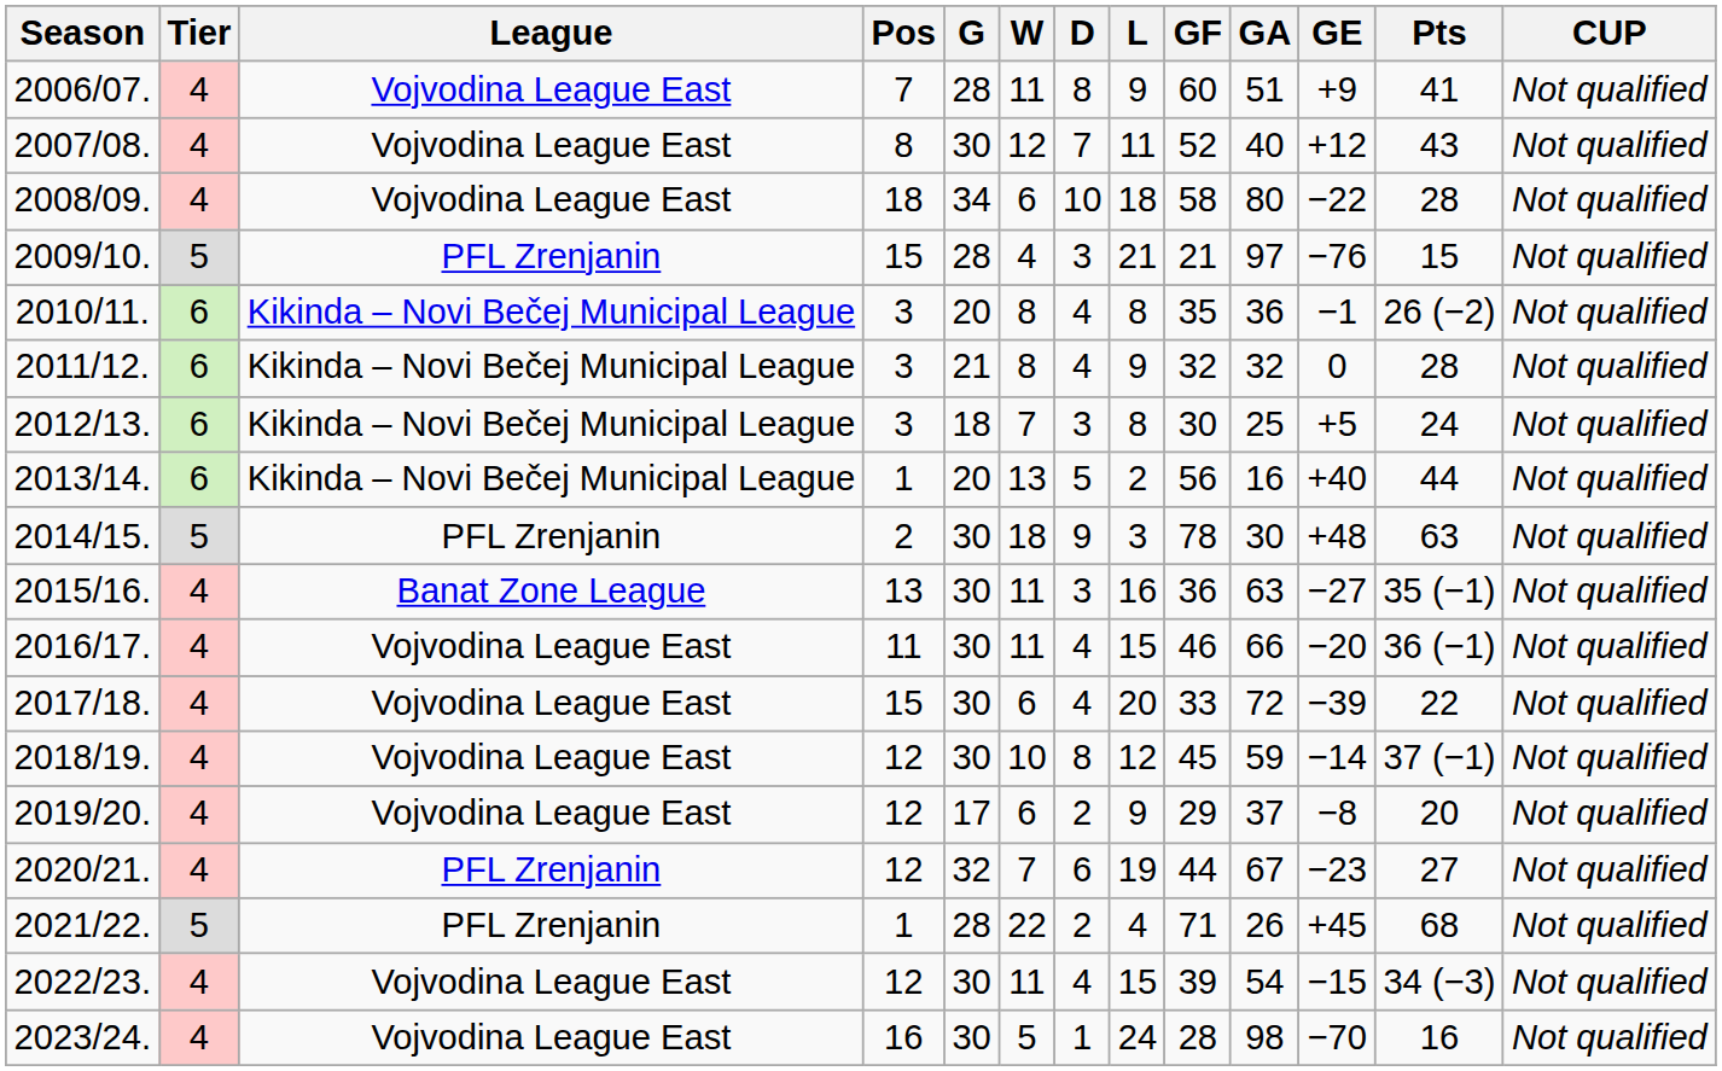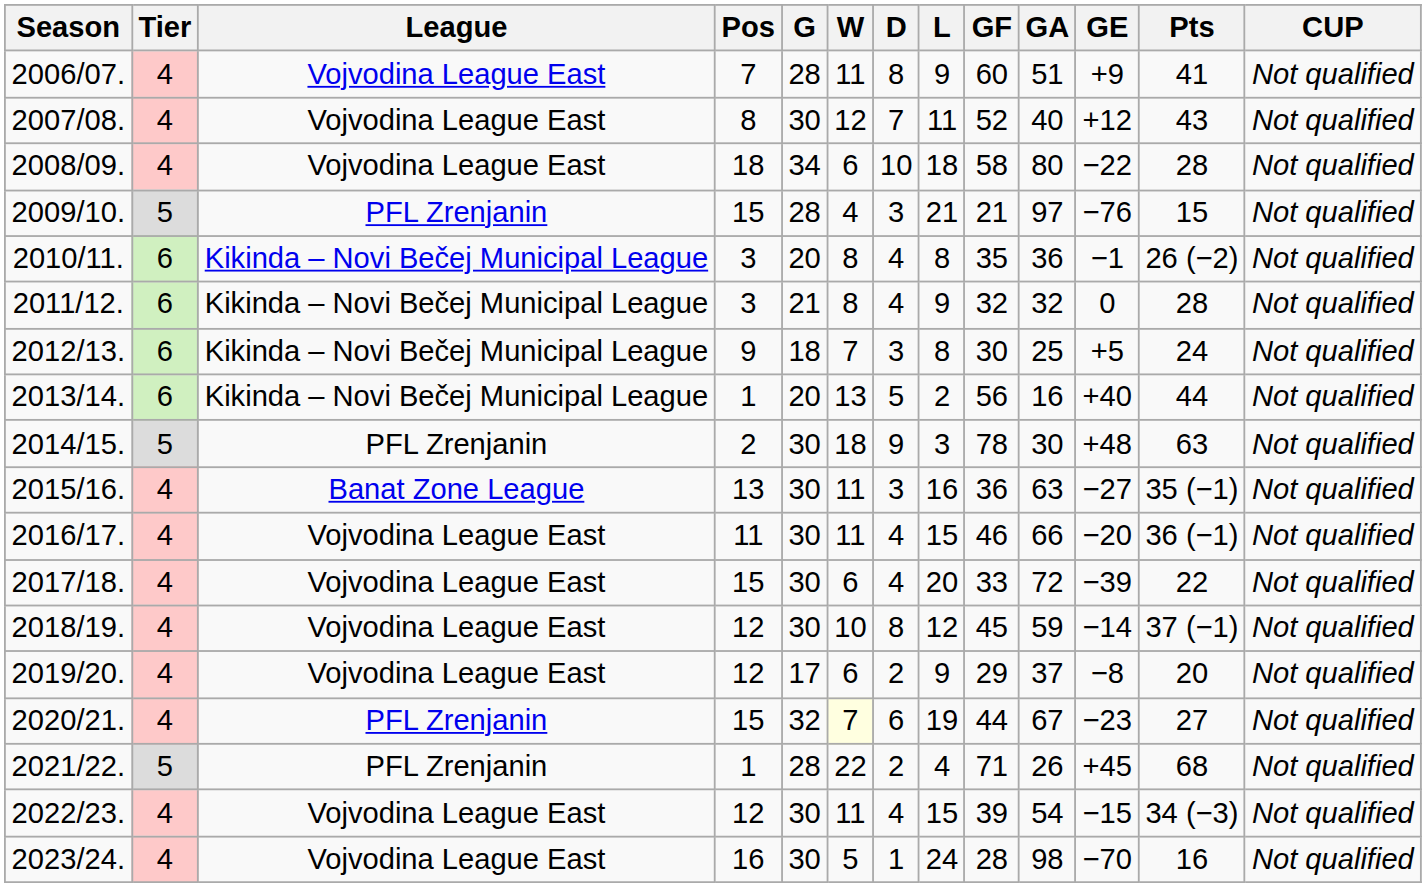2012/13. | Pos: 3 -> 9
2020/21. | Pos: 12 -> 15
2020/21. | W: no background -> lightyellow background
